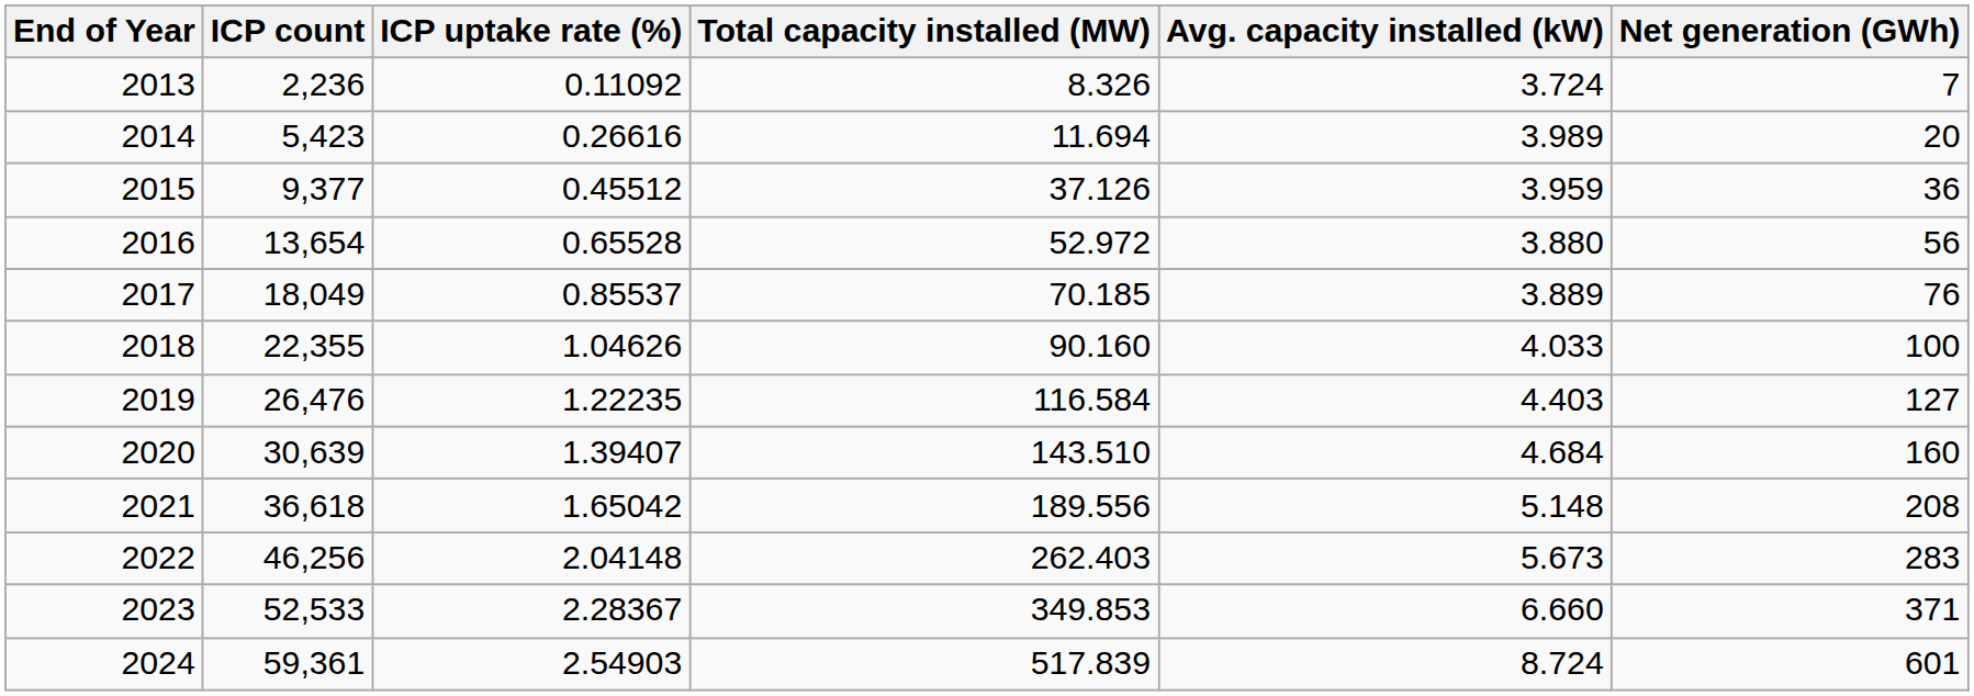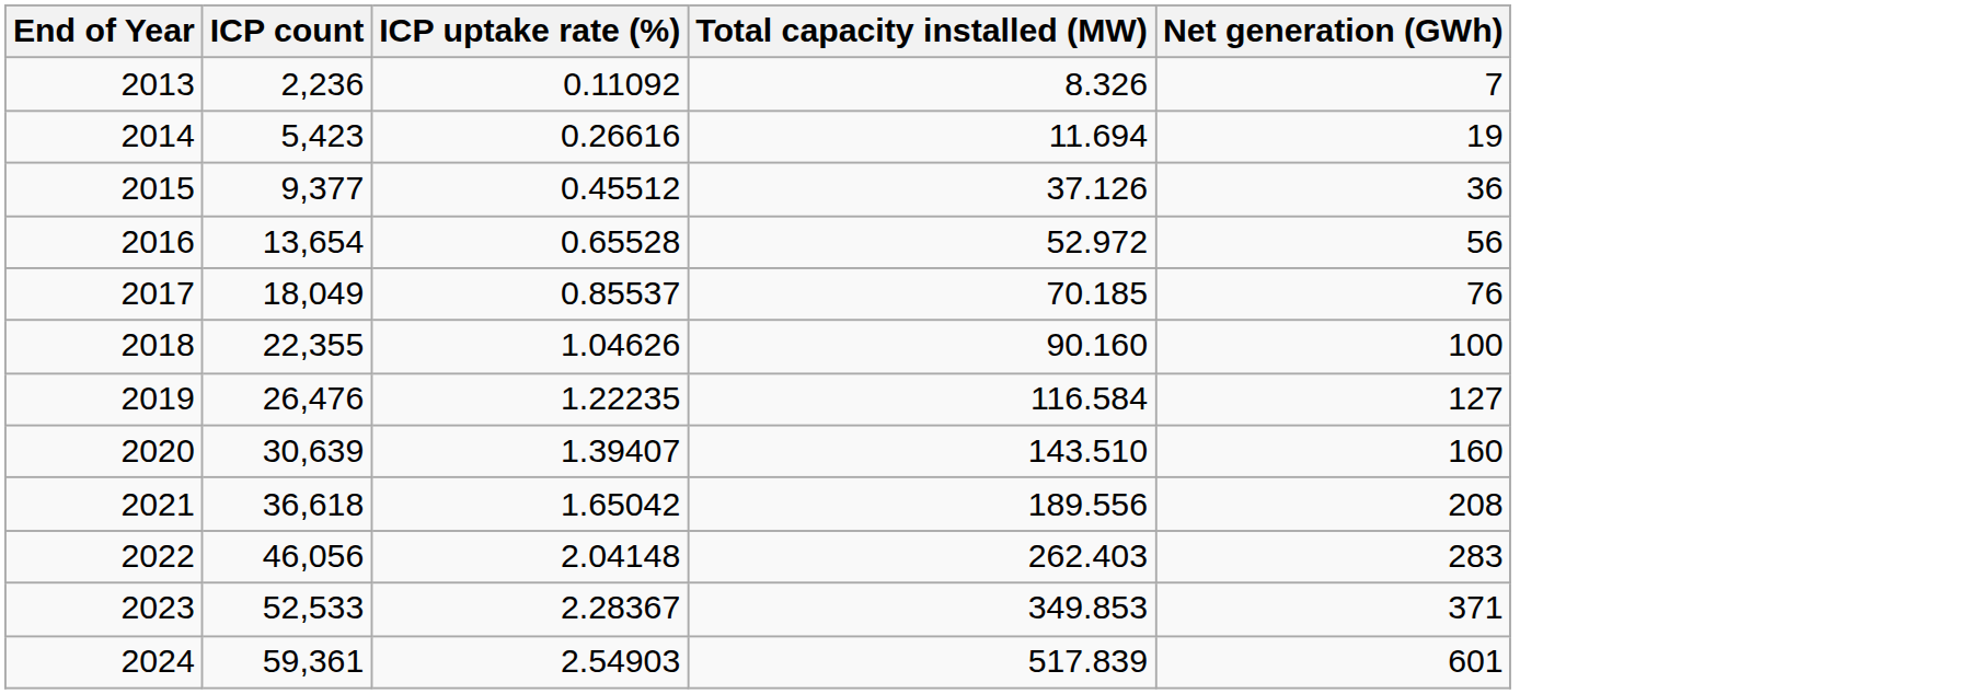- column: Avg. capacity installed (kW) | 3.724 | 3.989 | 3.959 | 3.880 | 3.889 | 4.033 | 4.403 | 4.684 | 5.148 | 5.673 | 6.660 | 8.724
2014 | Net generation (GWh): 20 -> 19
2022 | ICP count: 46,256 -> 46,056
